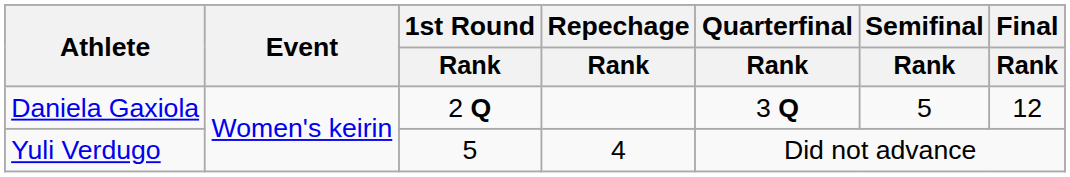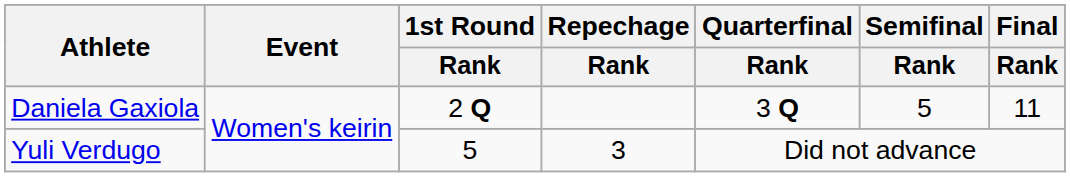Daniela Gaxiola | Final / Rank: 12 -> 11
Yuli Verdugo | Repechage / Rank: 4 -> 3
